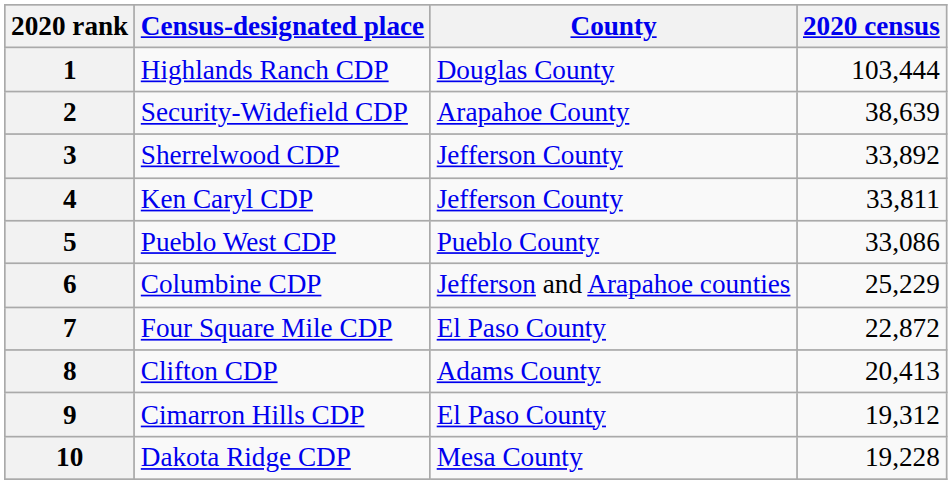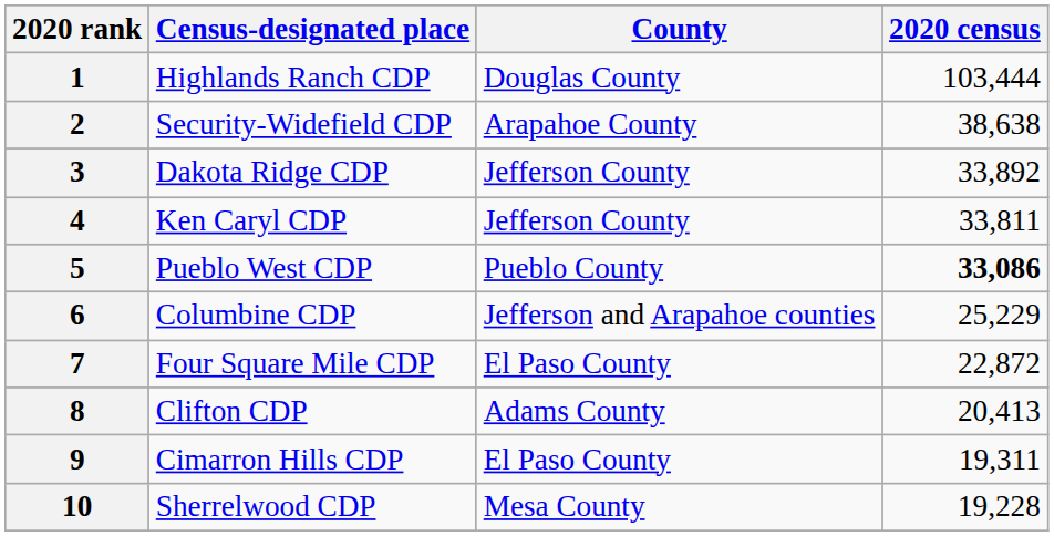2 | 2020 census: 38,639 -> 38,638
3 | Census-designated place: Sherrelwood CDP -> Dakota Ridge CDP
5 | 2020 census: normal -> bold
9 | 2020 census: 19,312 -> 19,311
10 | Census-designated place: Dakota Ridge CDP -> Sherrelwood CDP
